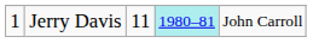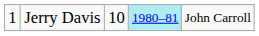Jerry Davis | column 3: 11 -> 10
